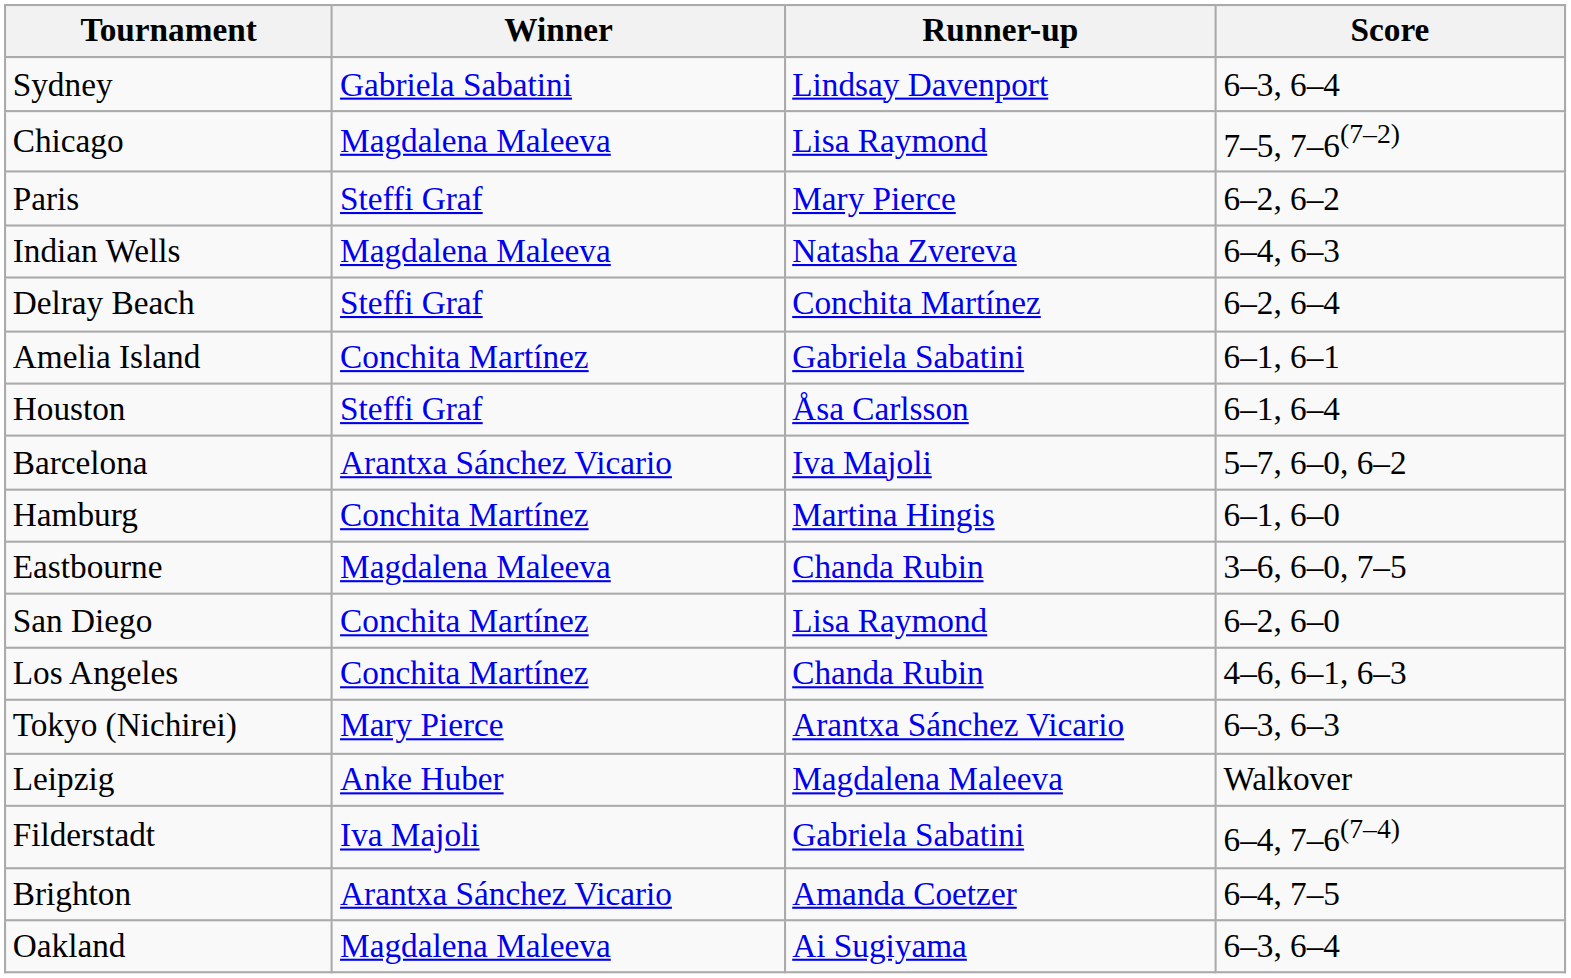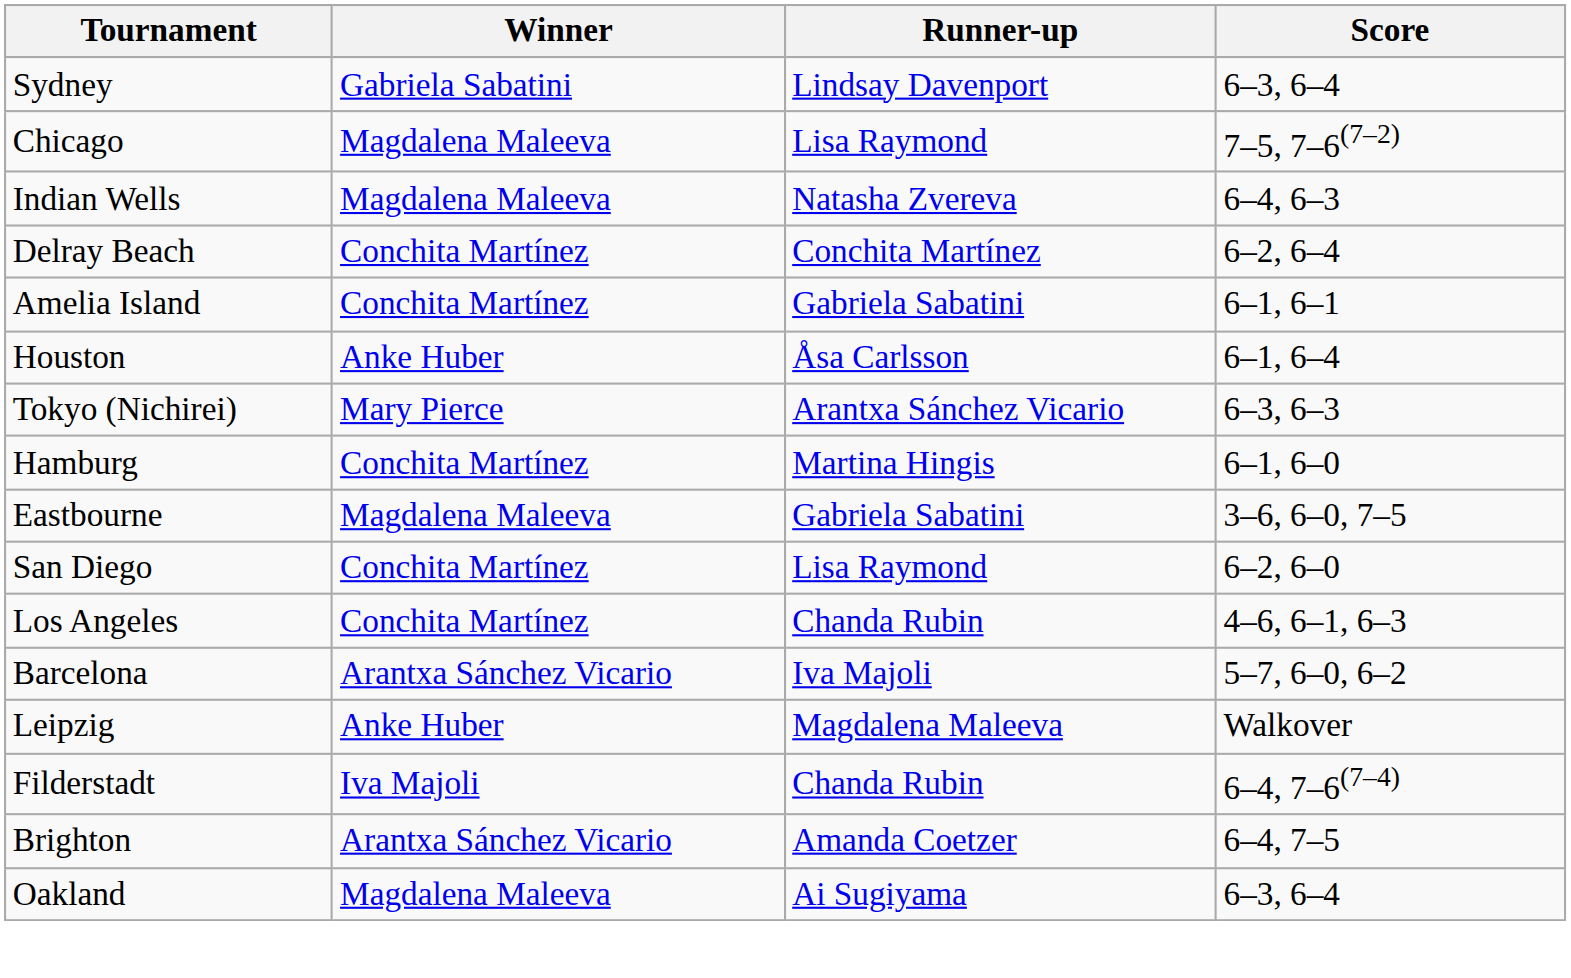- row: Paris | Steffi Graf | Mary Pierce | 6–2, 6–2
Delray Beach | Winner: Steffi Graf -> Conchita Martínez
Houston | Winner: Steffi Graf -> Anke Huber
rows swapped: Barcelona <-> Tokyo (Nichirei)
Eastbourne | Runner-up: Chanda Rubin -> Gabriela Sabatini
Filderstadt | Runner-up: Gabriela Sabatini -> Chanda Rubin
